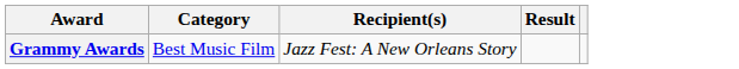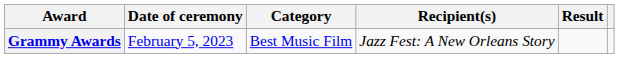+ column: Date of ceremony | February 5, 2023
